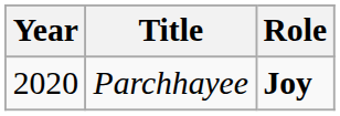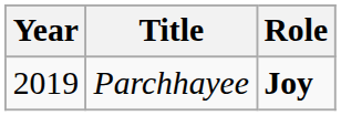Parchhayee | Year: 2020 -> 2019
